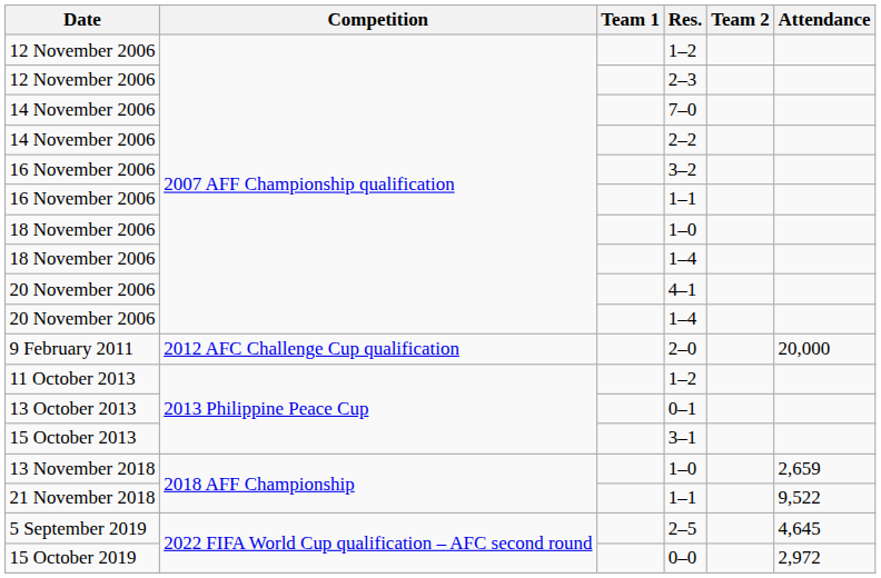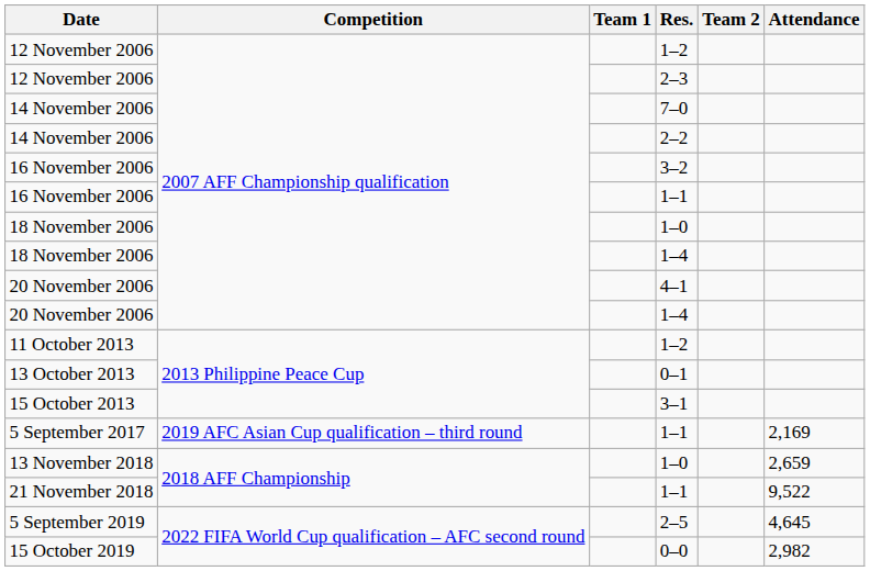- row: 9 February 2011 | 2012 AFC Challenge Cup qualification | 2–0 | 20,000
+ row: 5 September 2017 | 2019 AFC Asian Cup qualification – third round | 1–1 | 2,169
15 October 2019 | Attendance: 2,972 -> 2,982
